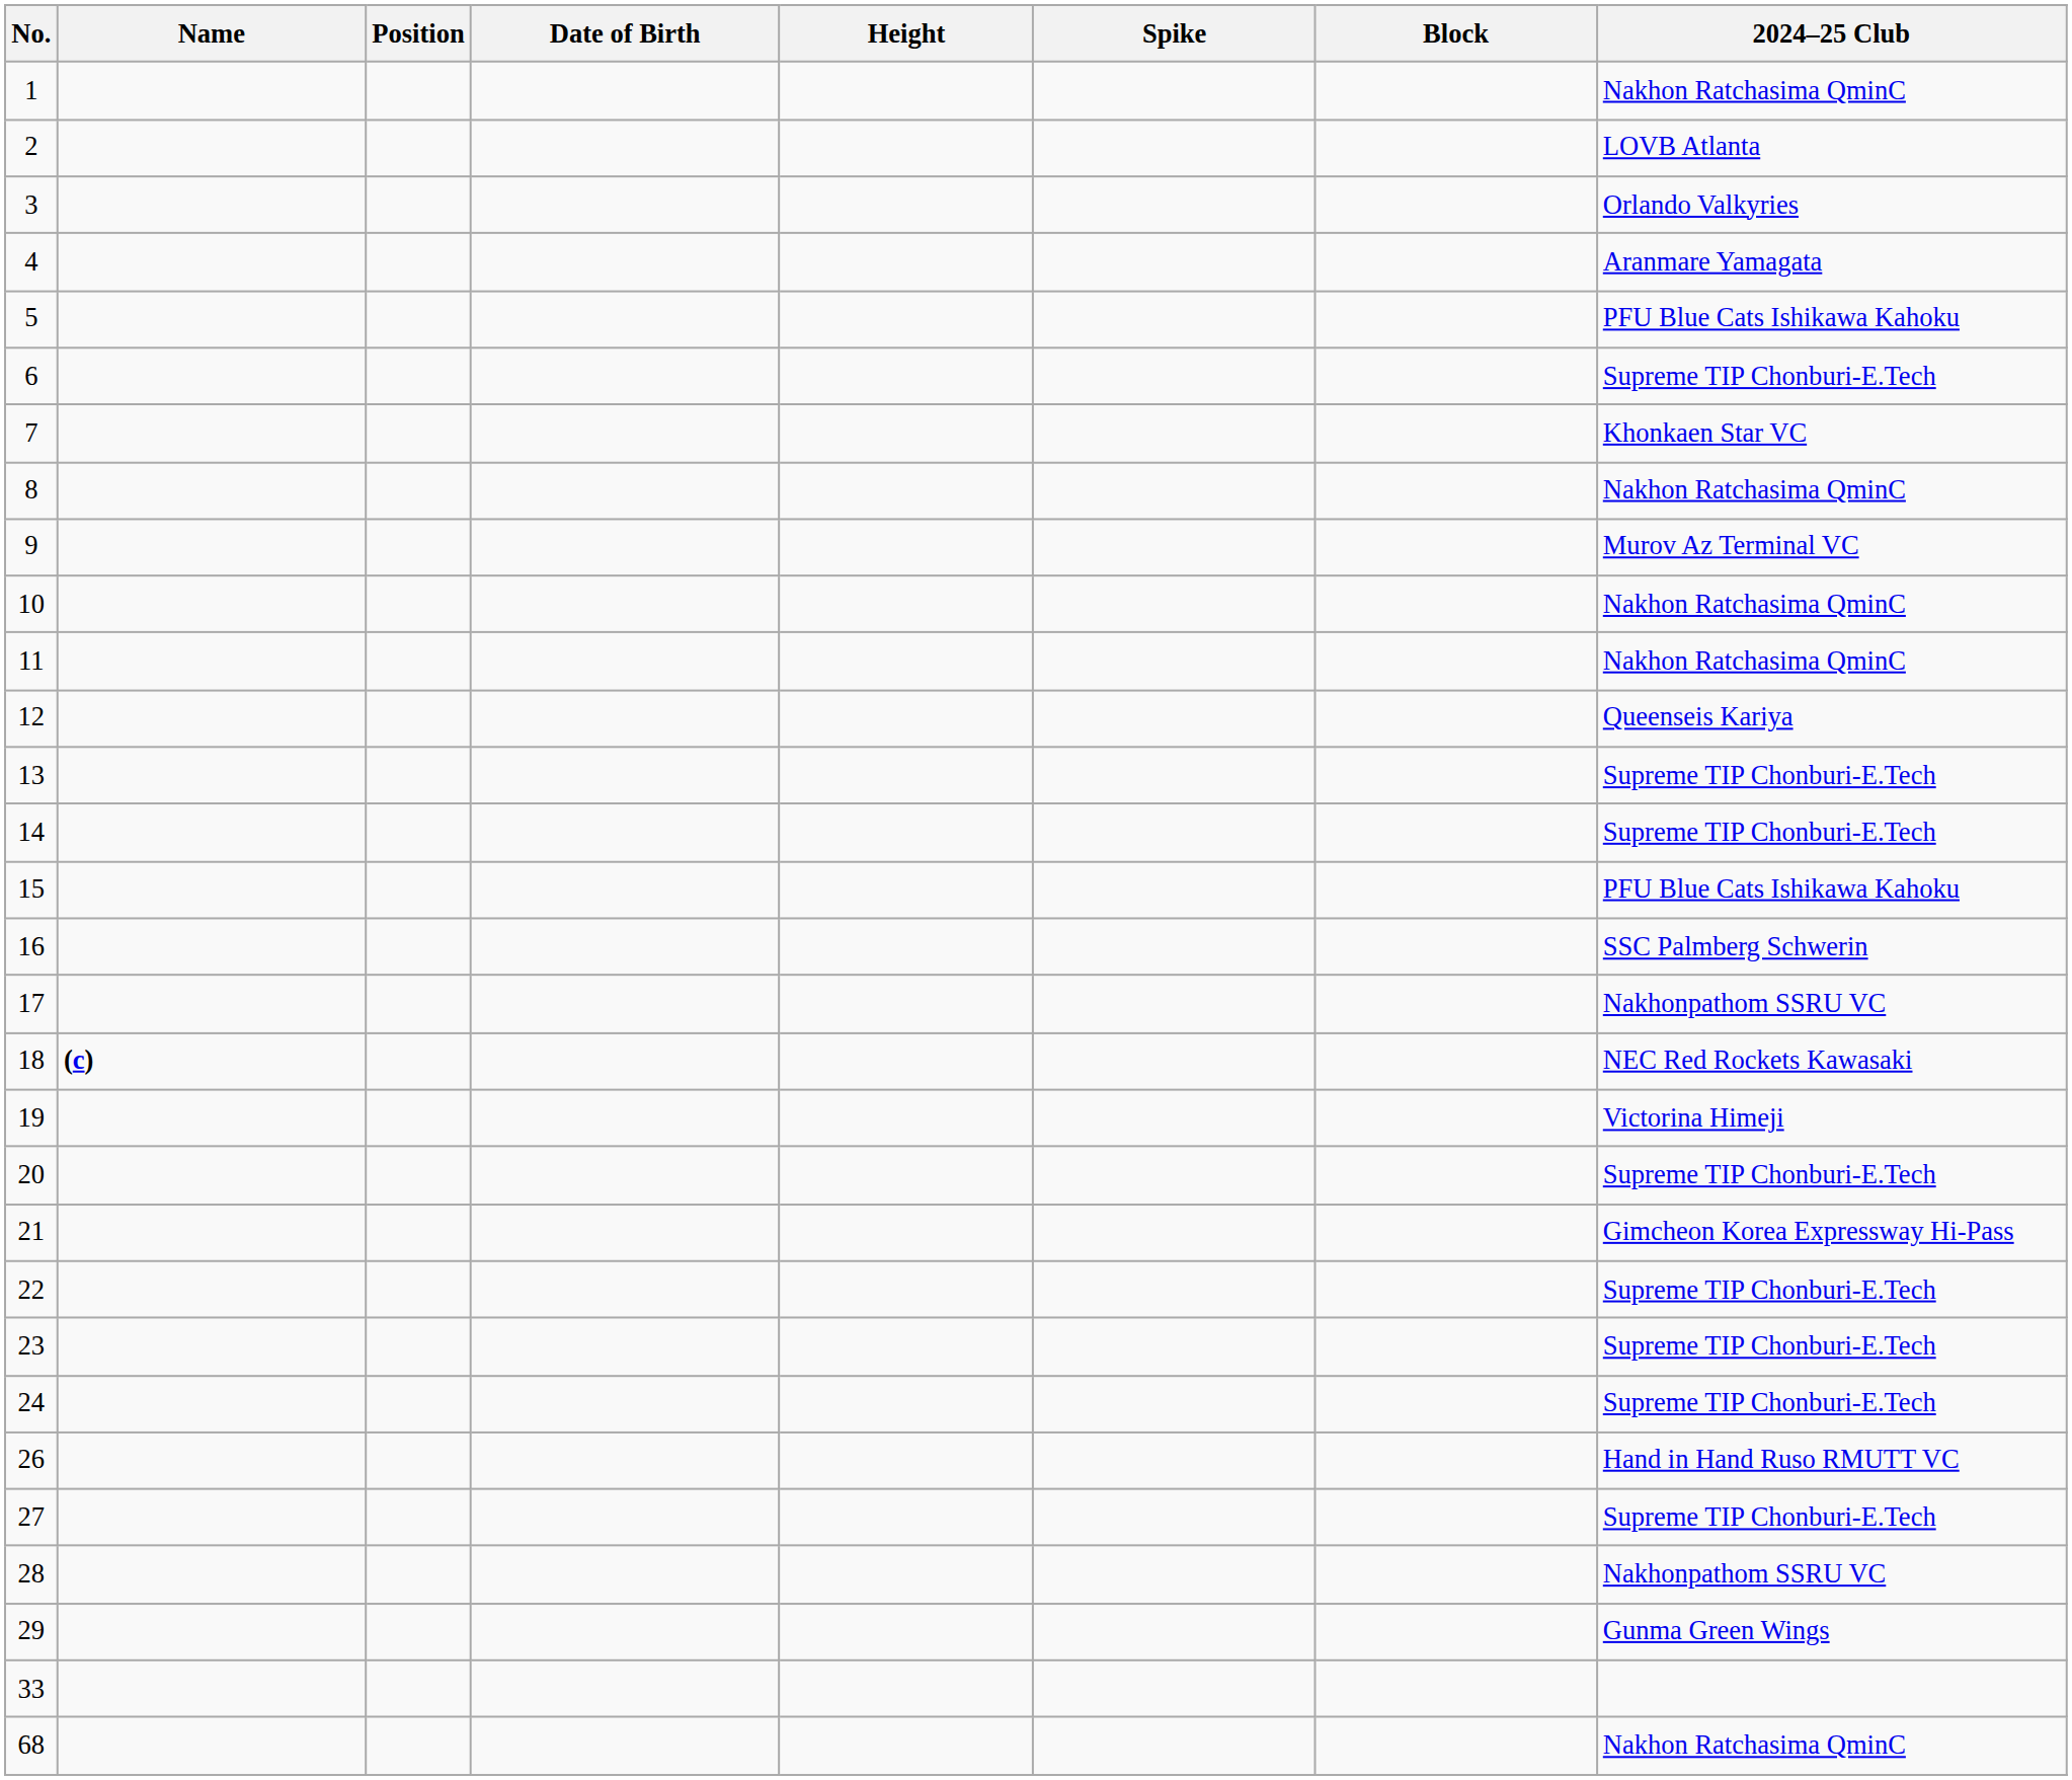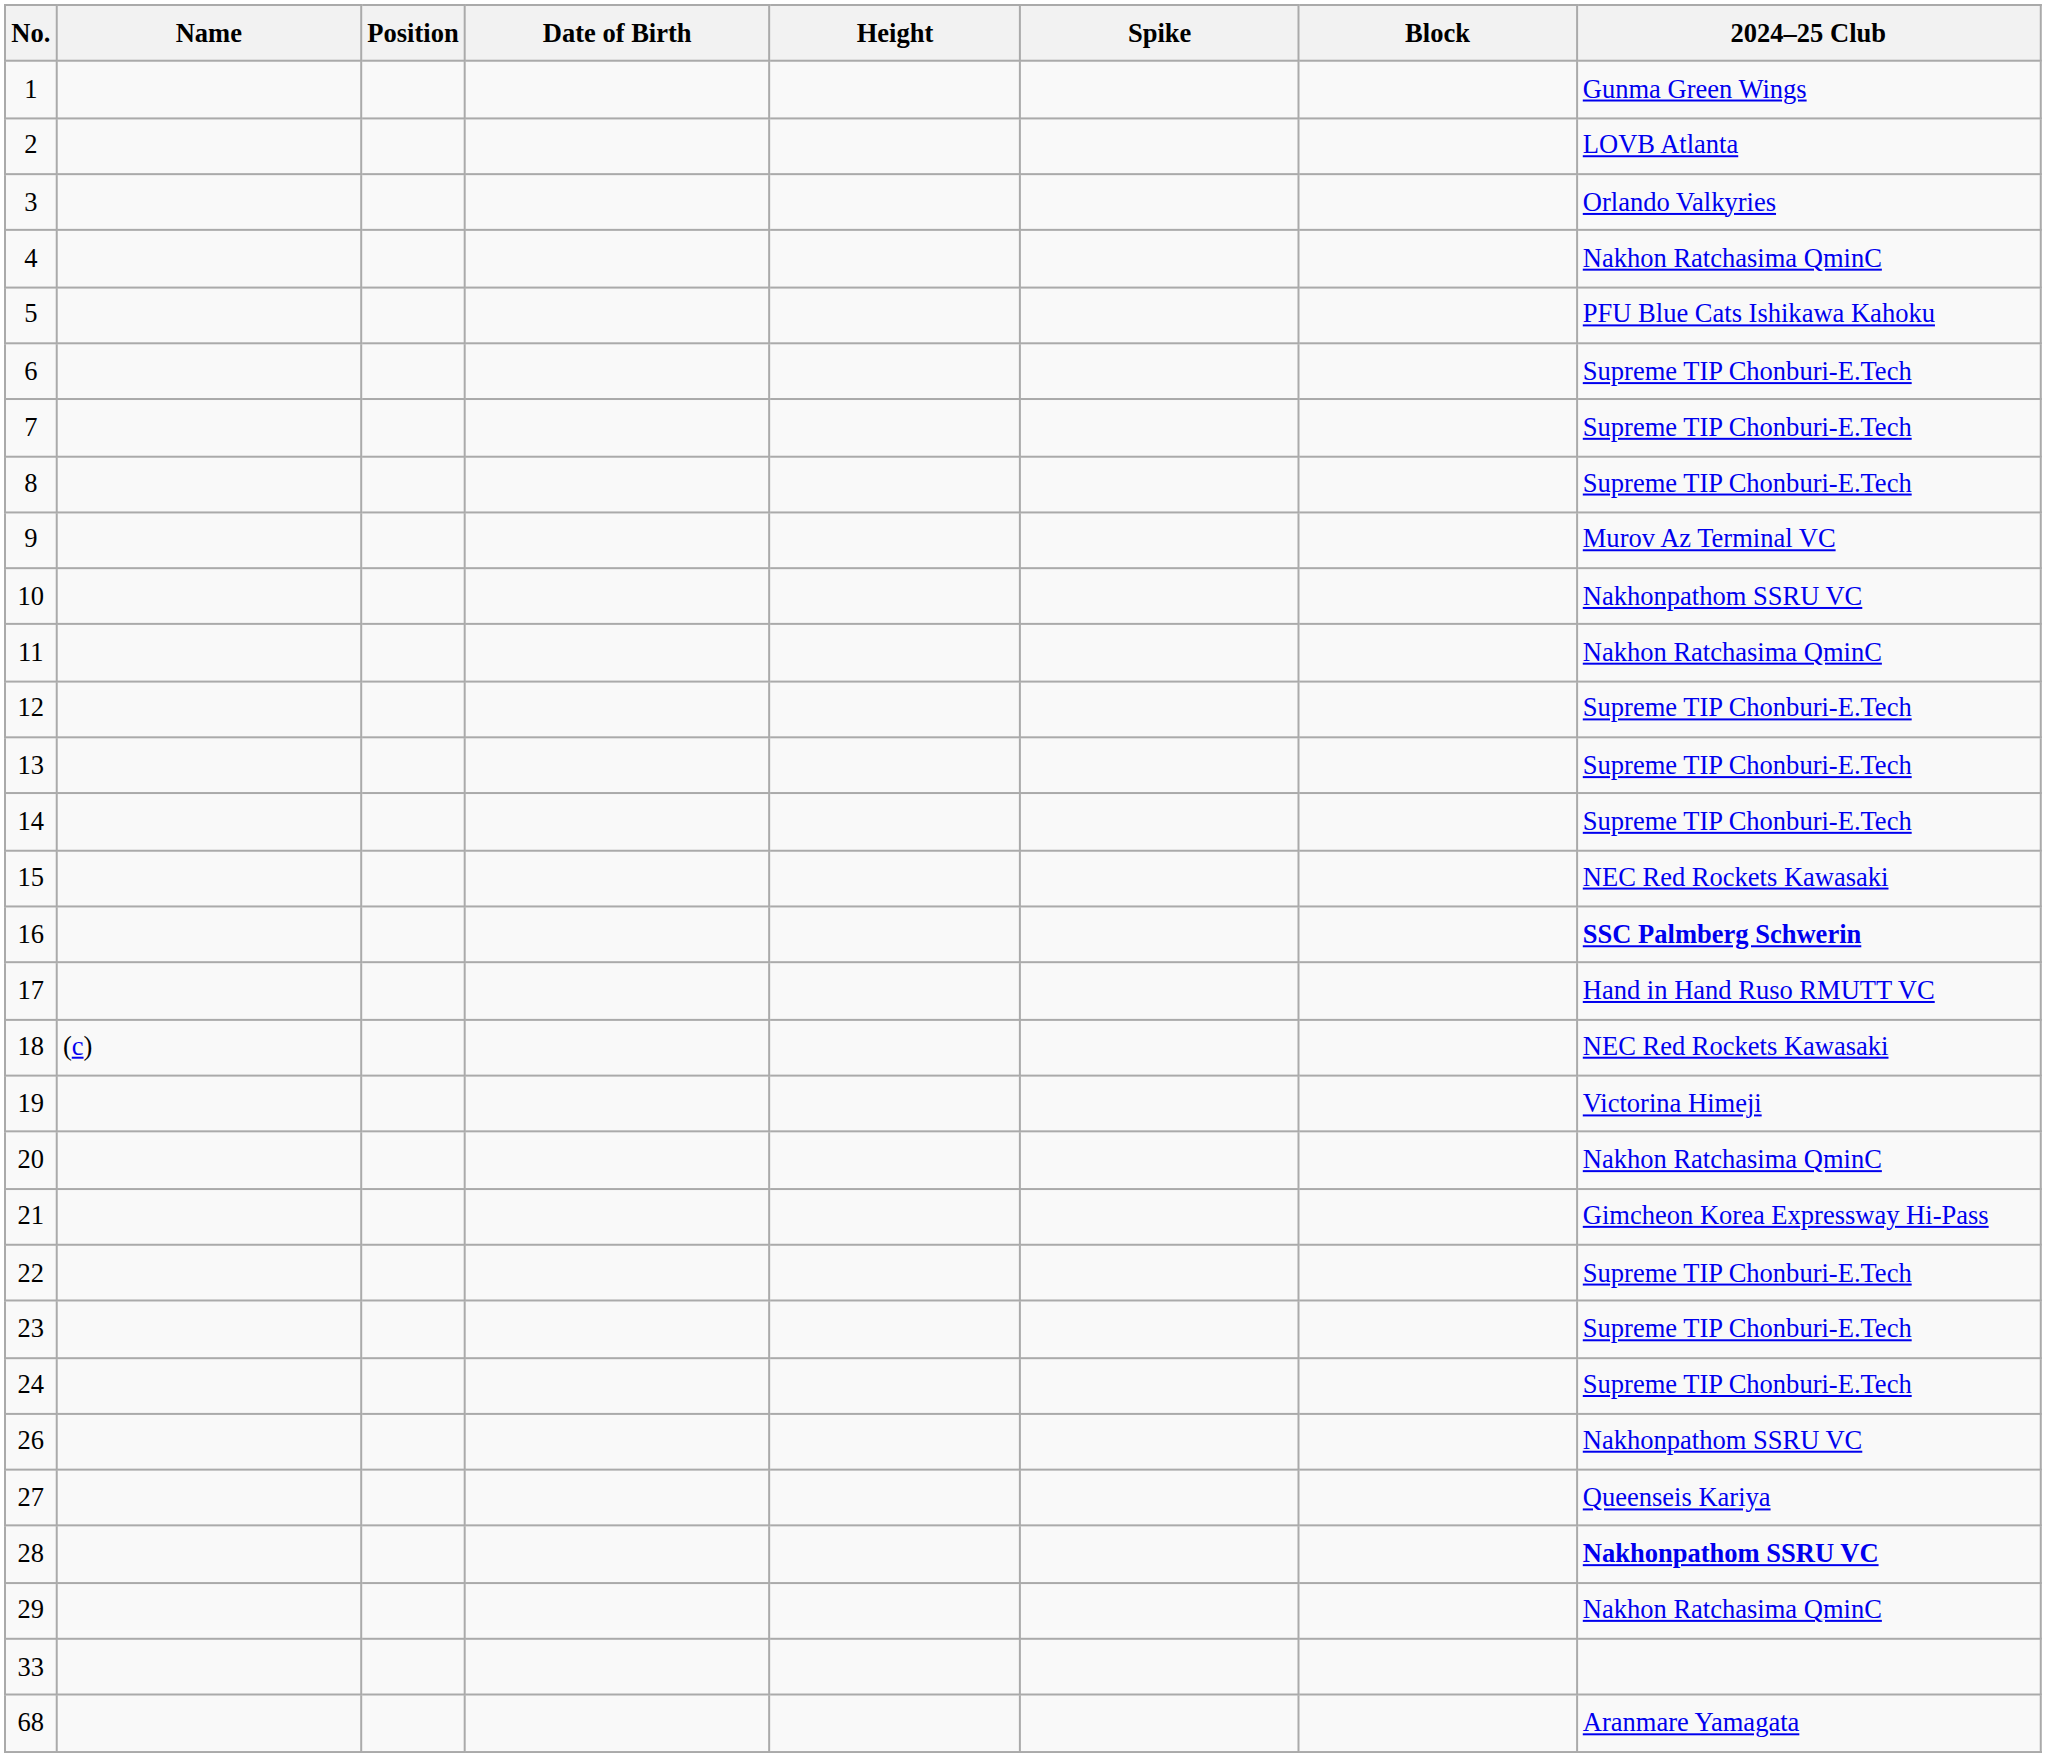1 | 2024–25 Club: Nakhon Ratchasima QminC -> Gunma Green Wings
4 | 2024–25 Club: Aranmare Yamagata -> Nakhon Ratchasima QminC
7 | 2024–25 Club: Khonkaen Star VC -> Supreme TIP Chonburi-E.Tech
8 | 2024–25 Club: Nakhon Ratchasima QminC -> Supreme TIP Chonburi-E.Tech
10 | 2024–25 Club: Nakhon Ratchasima QminC -> Nakhonpathom SSRU VC
12 | 2024–25 Club: Queenseis Kariya -> Supreme TIP Chonburi-E.Tech
15 | 2024–25 Club: PFU Blue Cats Ishikawa Kahoku -> NEC Red Rockets Kawasaki
16 | 2024–25 Club: normal -> bold
17 | 2024–25 Club: Nakhonpathom SSRU VC -> Hand in Hand Ruso RMUTT VC
18 | Name: bold -> normal
20 | 2024–25 Club: Supreme TIP Chonburi-E.Tech -> Nakhon Ratchasima QminC
26 | 2024–25 Club: Hand in Hand Ruso RMUTT VC -> Nakhonpathom SSRU VC
27 | 2024–25 Club: Supreme TIP Chonburi-E.Tech -> Queenseis Kariya
28 | 2024–25 Club: normal -> bold
29 | 2024–25 Club: Gunma Green Wings -> Nakhon Ratchasima QminC
68 | 2024–25 Club: Nakhon Ratchasima QminC -> Aranmare Yamagata
